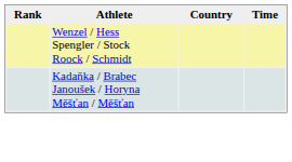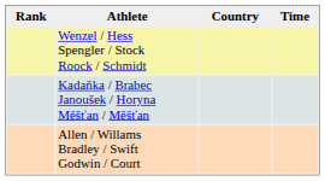+ row: Allen / Willams Bradley / Swift Godwin / Court
